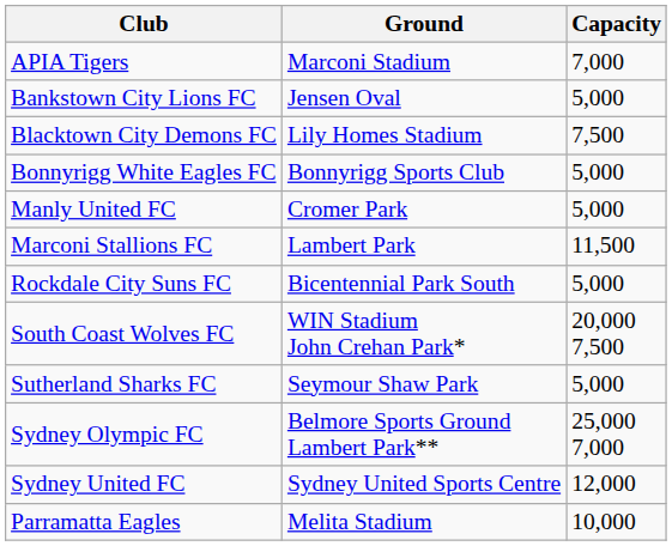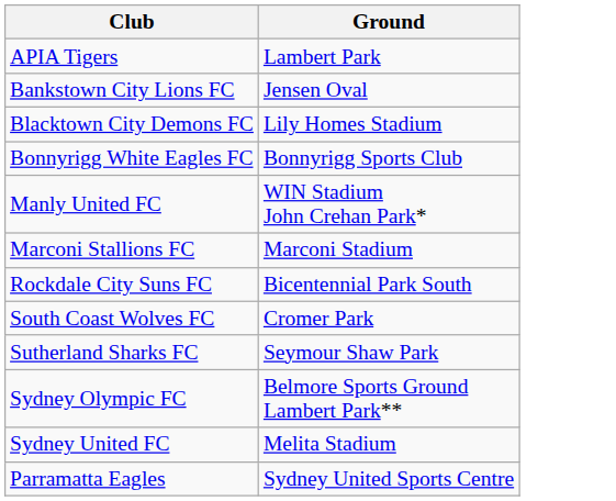- column: Capacity | 7,000 | 5,000 | 7,500 | 5,000 | 5,000 | 11,500 | 5,000 | 20,000 7,500 | 5,000 | 25,000 7,000 | 12,000 | 10,000
APIA Tigers | Ground: Marconi Stadium -> Lambert Park
Manly United FC | Ground: Cromer Park -> WIN Stadium John Crehan Park*
Marconi Stallions FC | Ground: Lambert Park -> Marconi Stadium
South Coast Wolves FC | Ground: WIN Stadium John Crehan Park* -> Cromer Park
Sydney United FC | Ground: Sydney United Sports Centre -> Melita Stadium
Parramatta Eagles | Ground: Melita Stadium -> Sydney United Sports Centre
